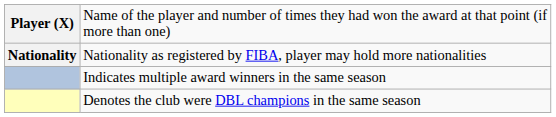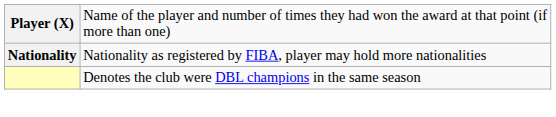- row: Indicates multiple award winners in the same season
